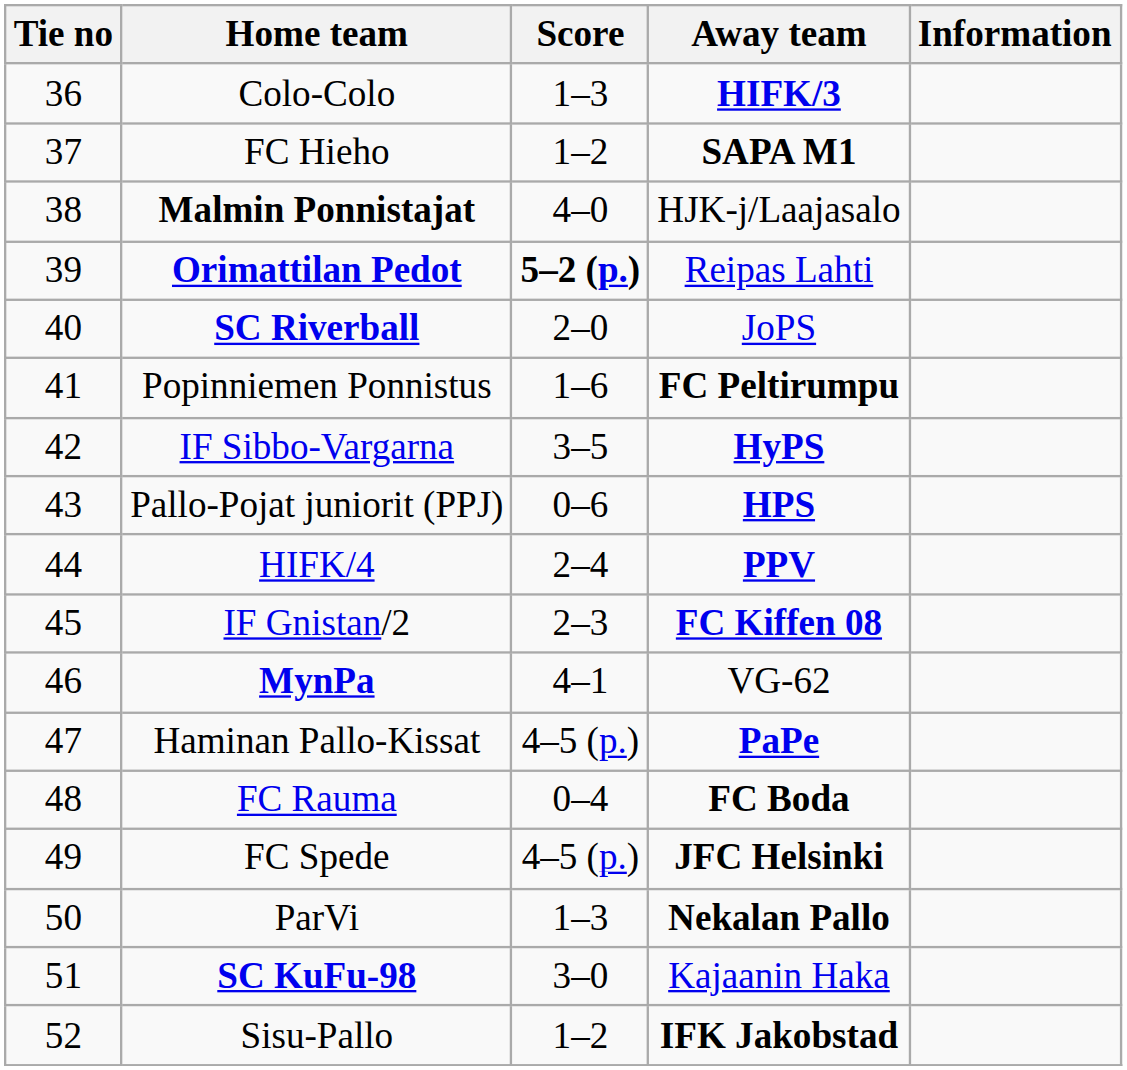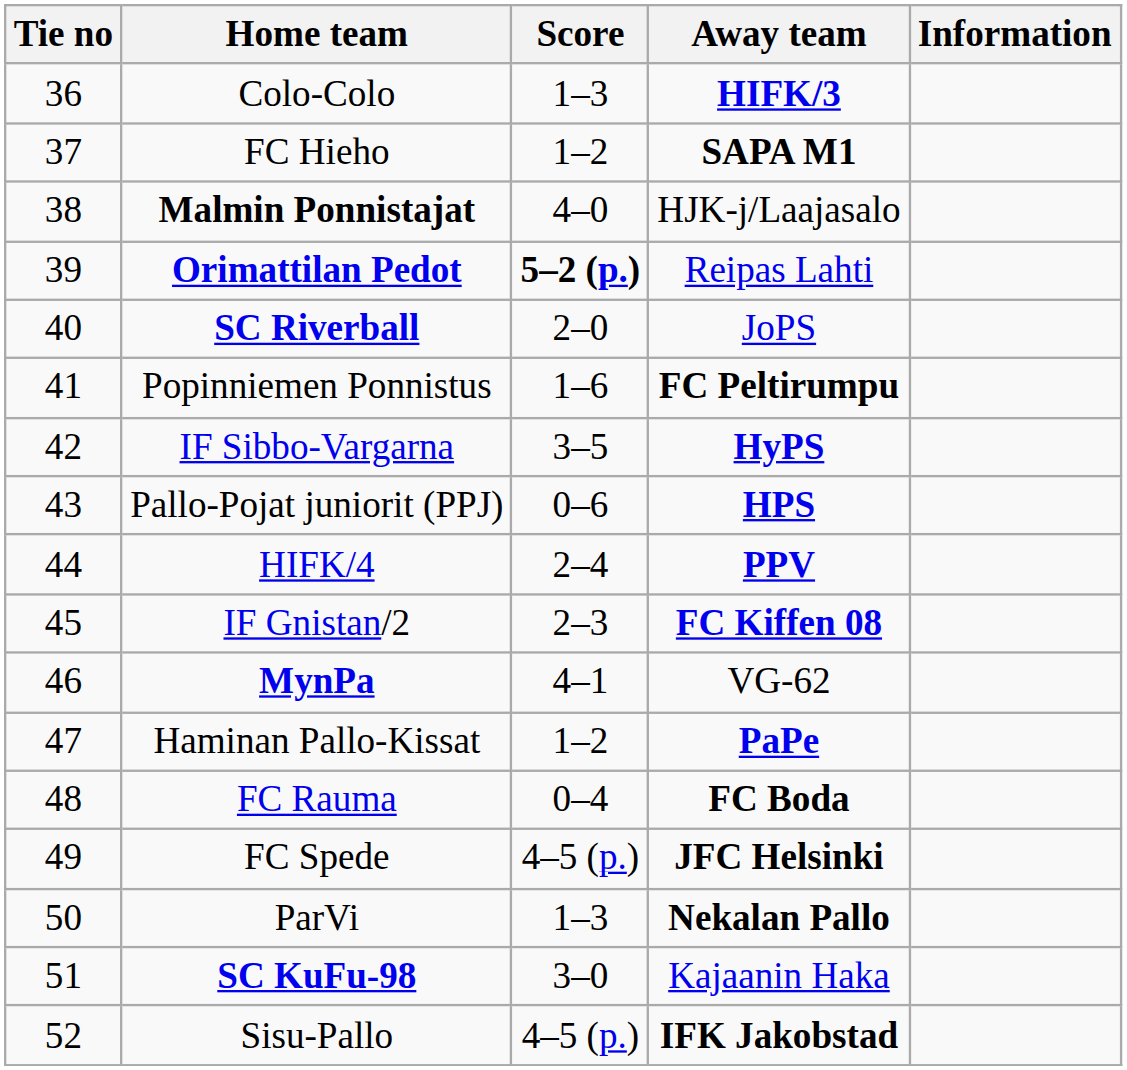Haminan Pallo-Kissat | Score: 4–5 (p.) -> 1–2
Sisu-Pallo | Score: 1–2 -> 4–5 (p.)
